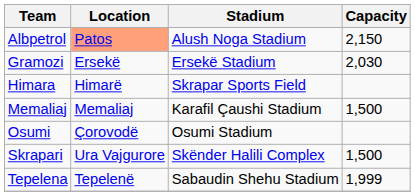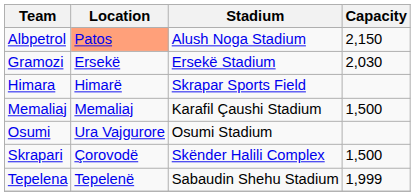Osumi | Location: Çorovodë -> Ura Vajgurore
Skrapari | Location: Ura Vajgurore -> Çorovodë
